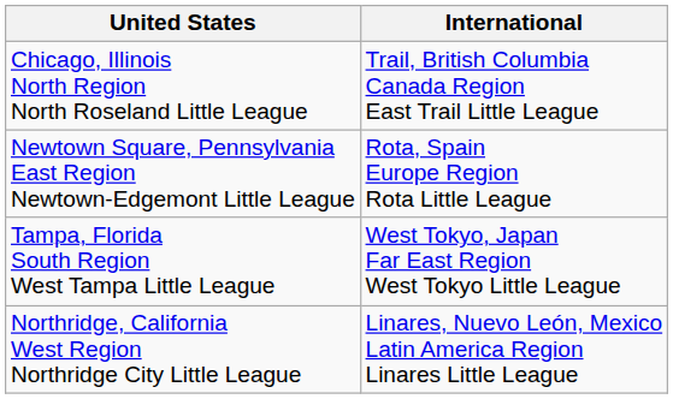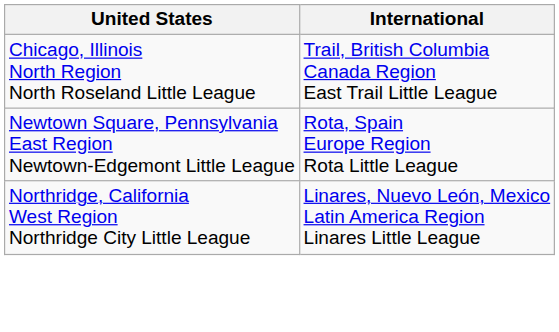- row: Tampa, Florida South Region West Tampa Little League | West Tokyo, Japan Far East Region West Tokyo Little League
